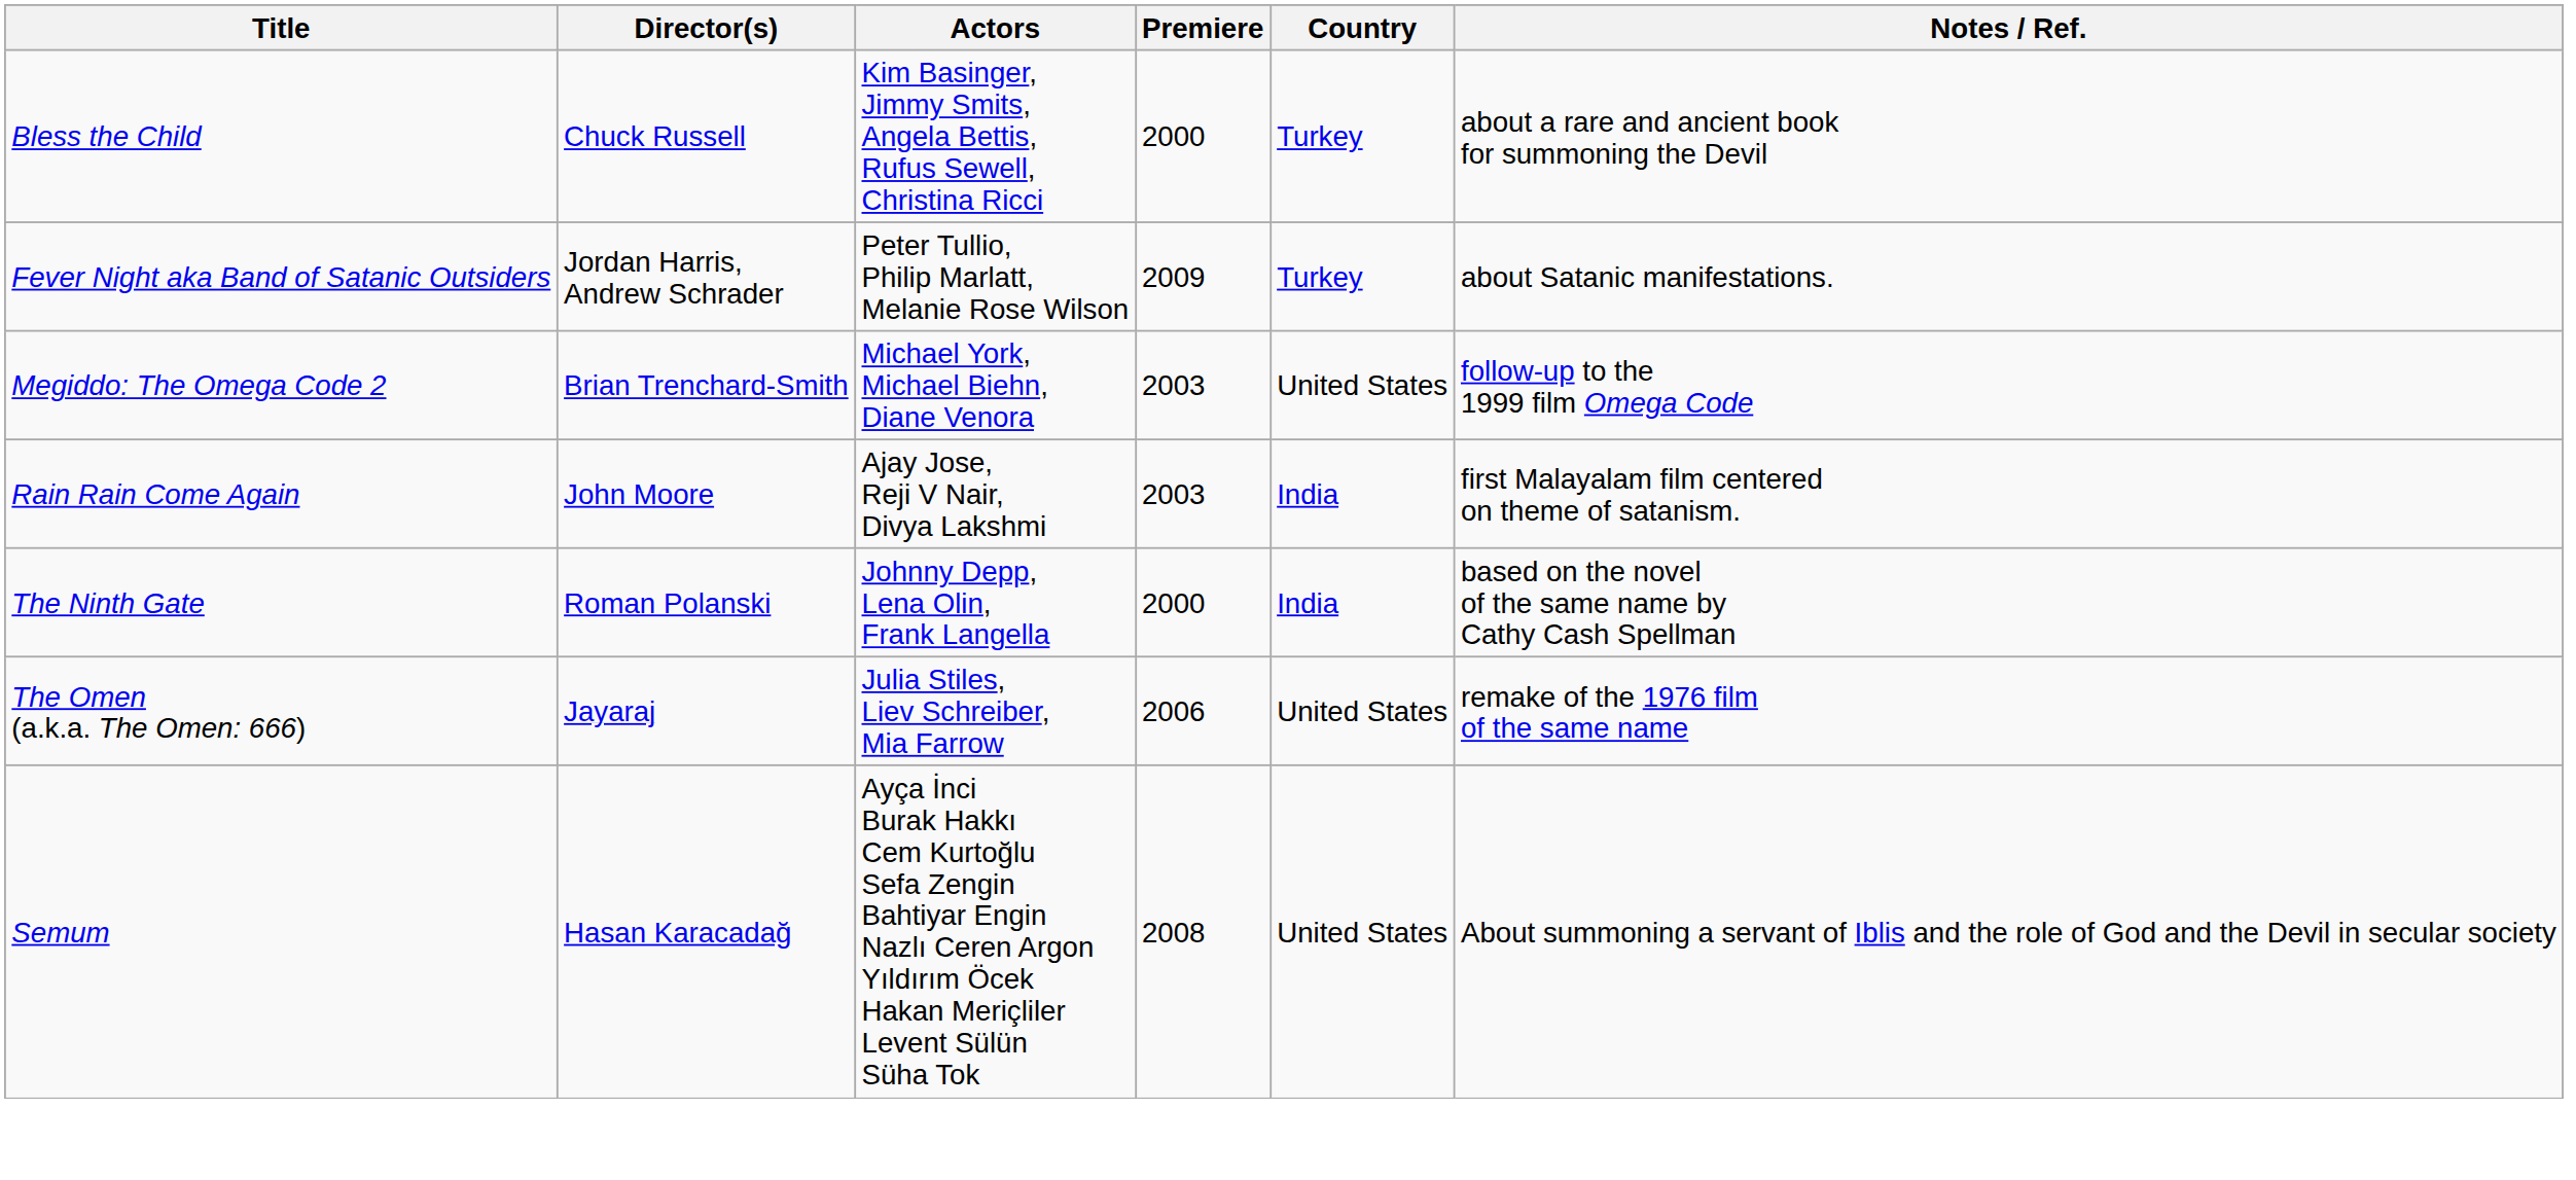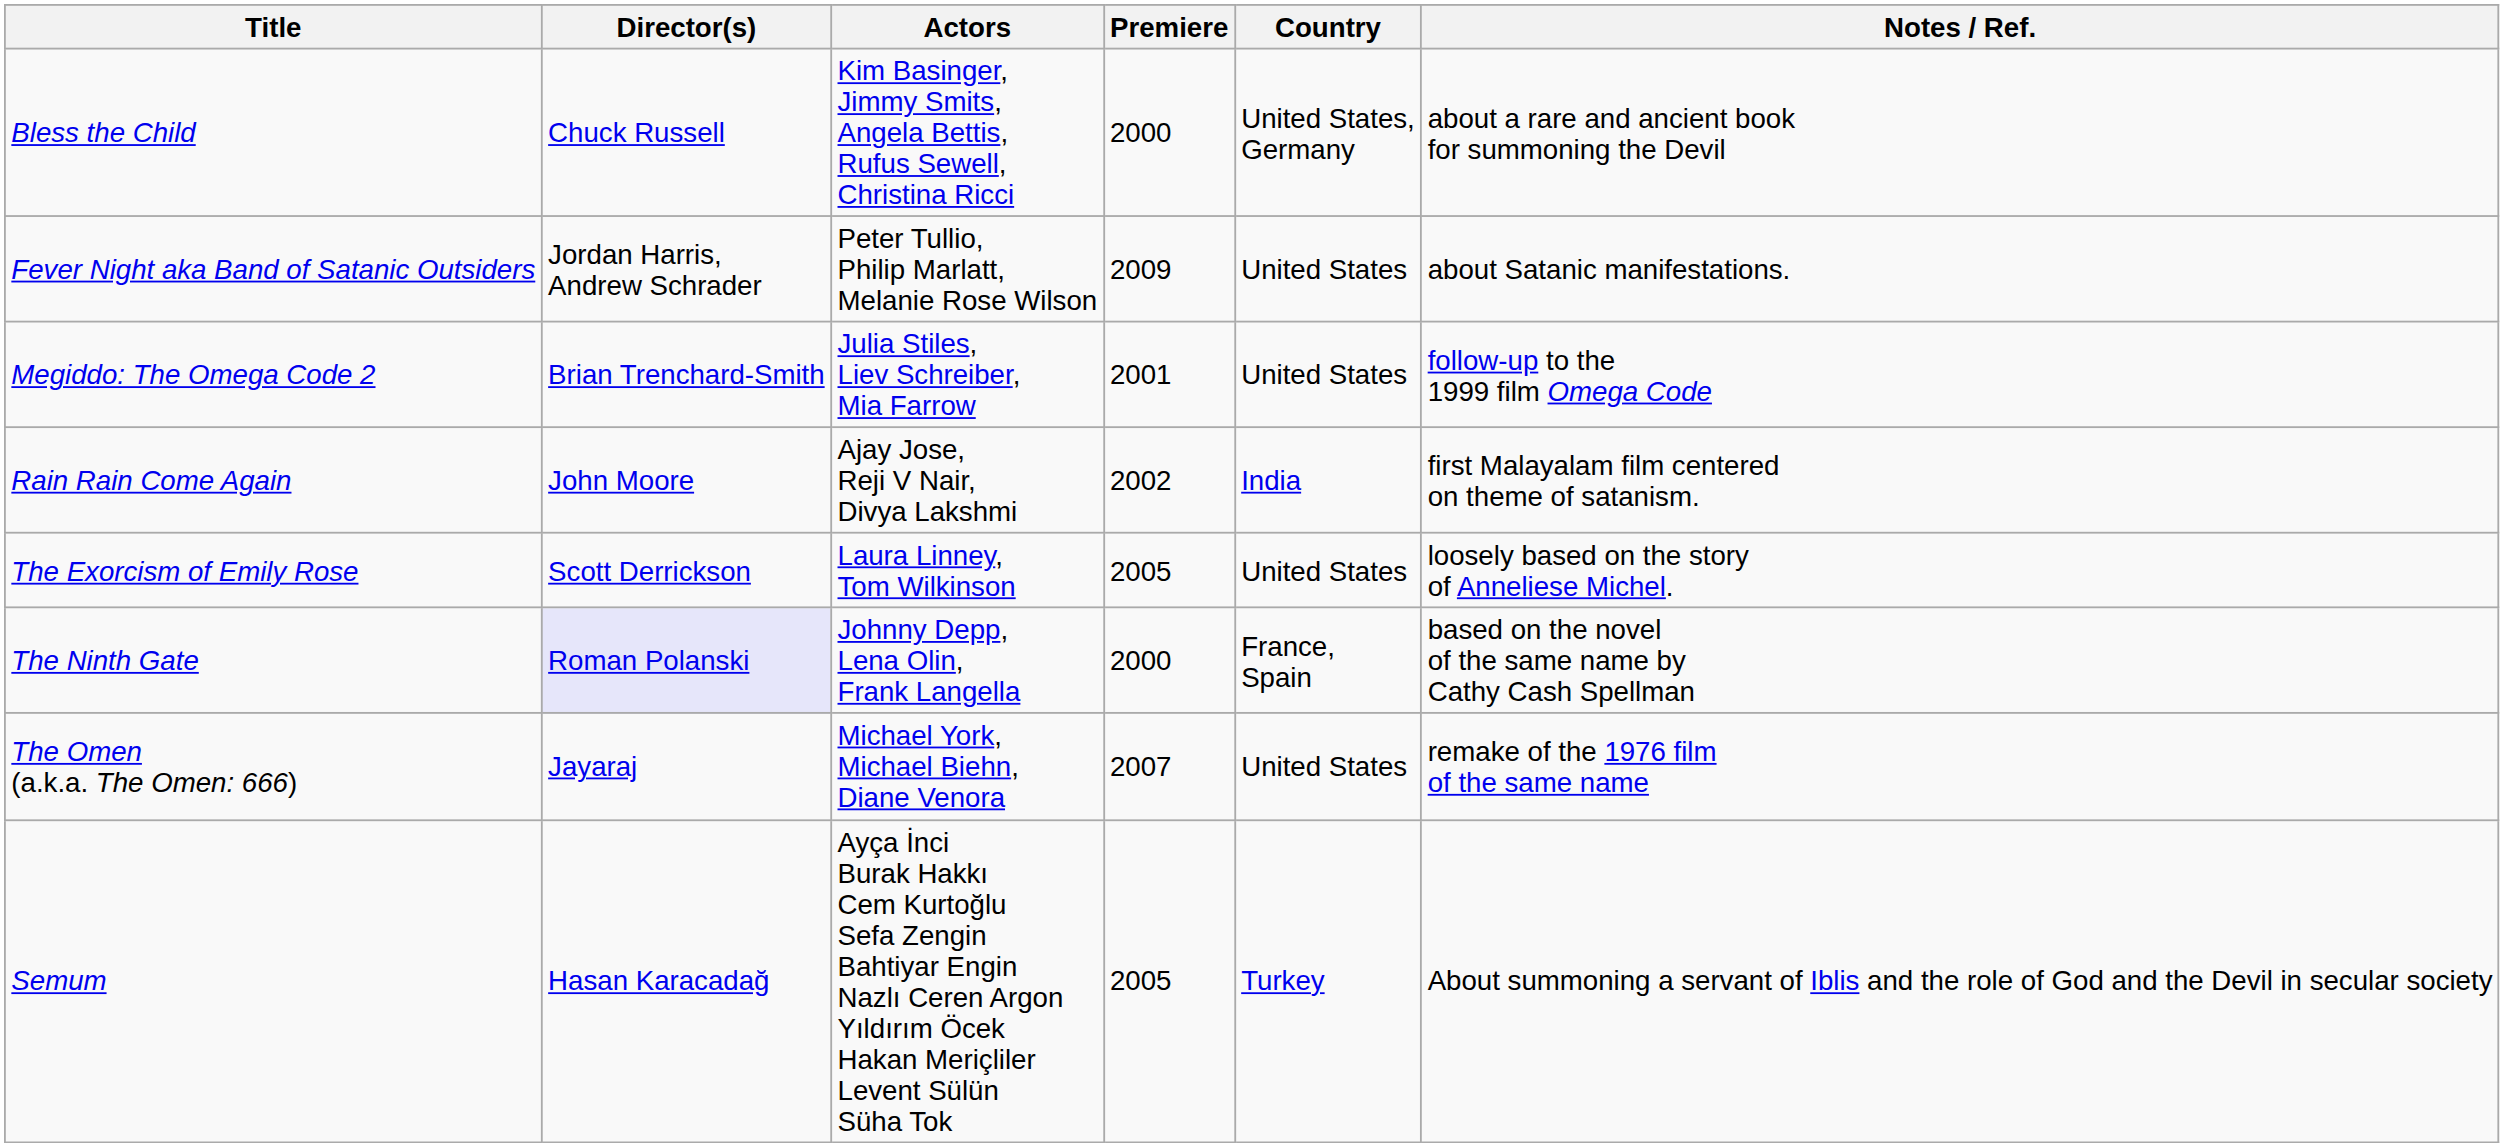Bless the Child | Country: Turkey -> United States, Germany
Fever Night aka Band of Satanic Outsiders | Country: Turkey -> United States
Megiddo: The Omega Code 2 | Actors: Michael York, Michael Biehn, Diane Venora -> Julia Stiles, Liev Schreiber, Mia Farrow
Megiddo: The Omega Code 2 | Premiere: 2003 -> 2001
Rain Rain Come Again | Premiere: 2003 -> 2002
+ row: The Exorcism of Emily Rose | Scott Derrickson | Laura Linney, Tom Wilkinson | 2005 | United States | loosely based on the story of Anneliese Michel.
The Ninth Gate | Director(s): no background -> lavender background
The Ninth Gate | Country: India -> France, Spain
The Omen (a.k.a. The Omen: 666) | Actors: Julia Stiles, Liev Schreiber, Mia Farrow -> Michael York, Michael Biehn, Diane Venora
The Omen (a.k.a. The Omen: 666) | Premiere: 2006 -> 2007
Semum | Premiere: 2008 -> 2005
Semum | Country: United States -> Turkey
